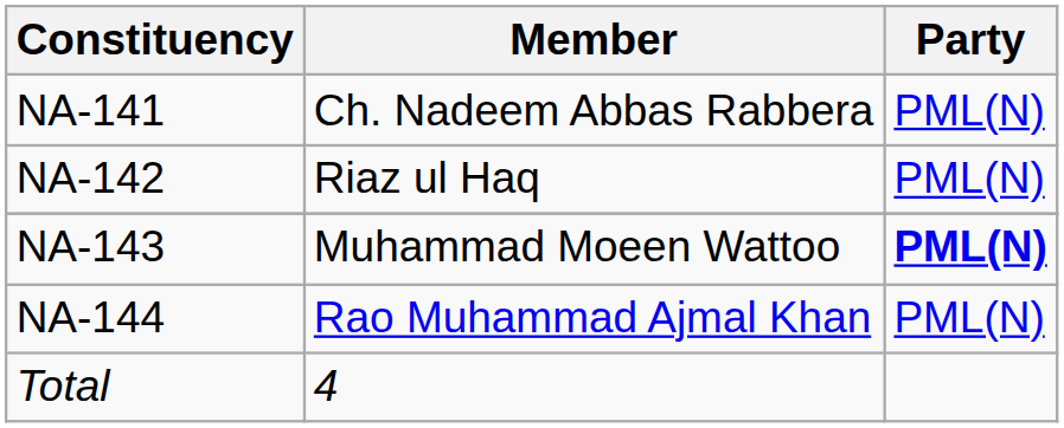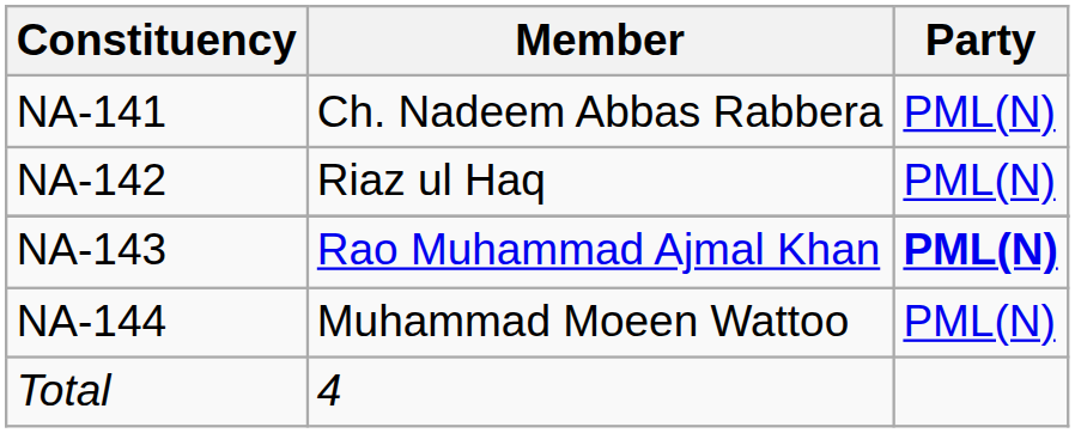NA-143 | Member: Muhammad Moeen Wattoo -> Rao Muhammad Ajmal Khan
NA-144 | Member: Rao Muhammad Ajmal Khan -> Muhammad Moeen Wattoo
